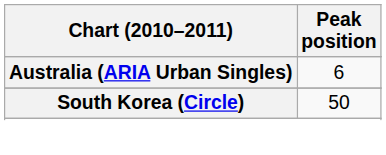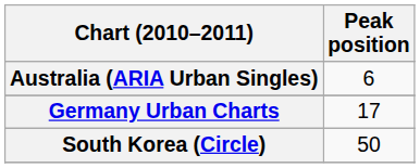+ row: Germany Urban Charts | 17
